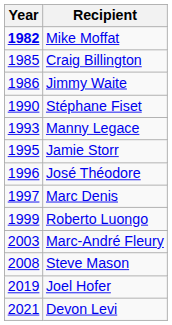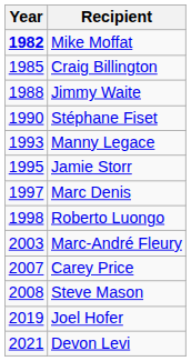Jimmy Waite | Year: 1986 -> 1988
- row: 1996 | José Théodore
Roberto Luongo | Year: 1999 -> 1998
+ row: 2007 | Carey Price
